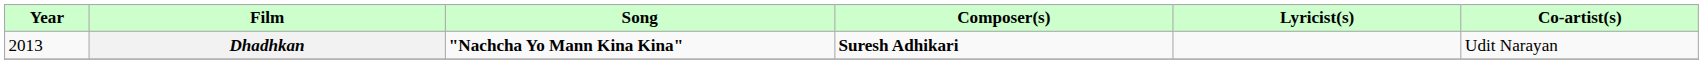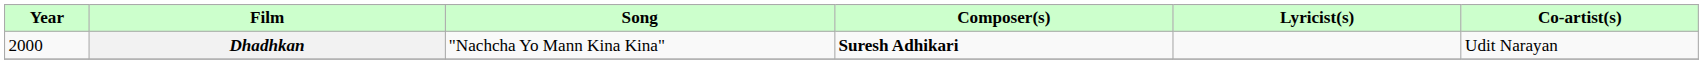Dhadhkan | Year: 2013 -> 2000
Dhadhkan | Song: bold -> normal
